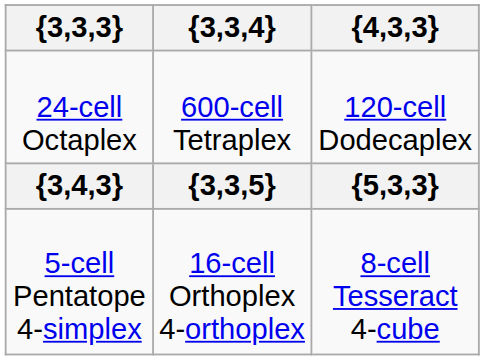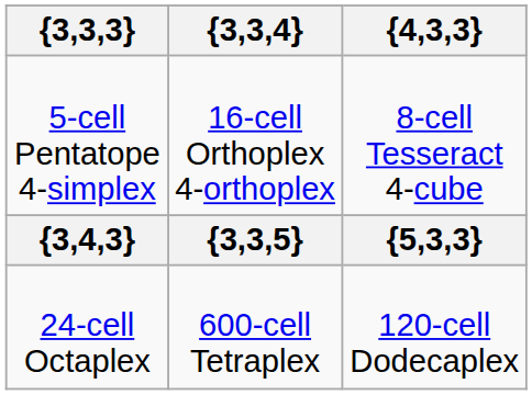rows swapped: 5-cell Pentatope 4-simplex <-> 24-cell Octaplex
